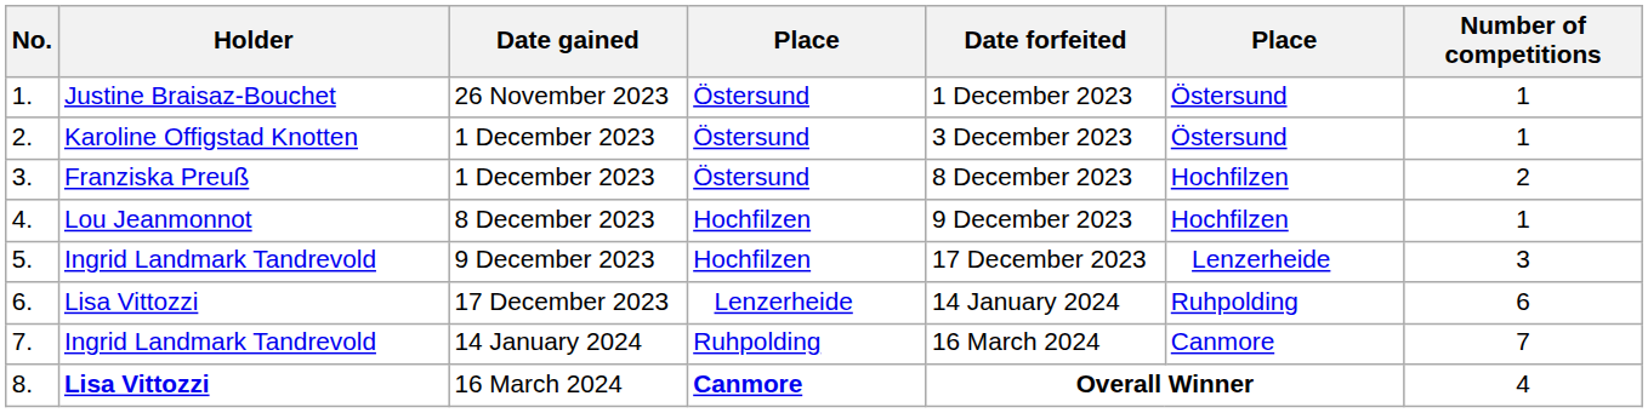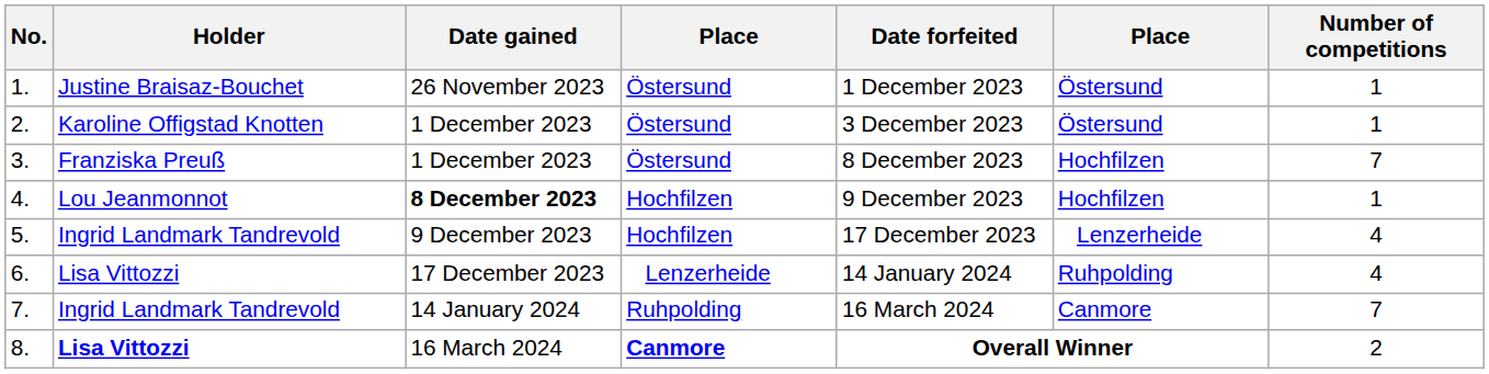3. | Number of competitions: 2 -> 7
4. | Date gained: normal -> bold
5. | Number of competitions: 3 -> 4
6. | Number of competitions: 6 -> 4
8. | Number of competitions: 4 -> 2
